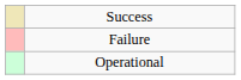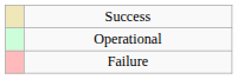rows swapped: Operational <-> Failure
